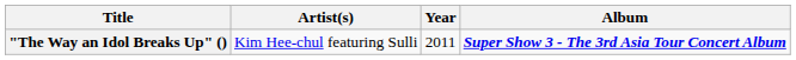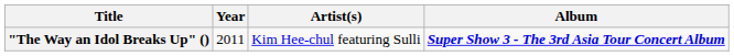columns swapped: Year <-> Artist(s)
